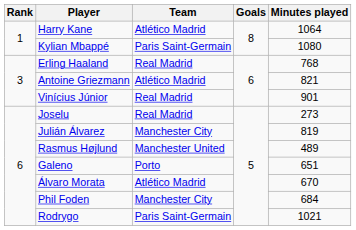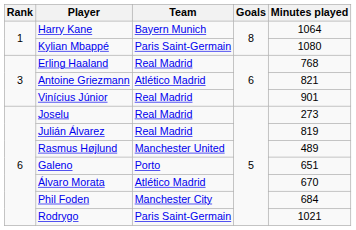Harry Kane | Team: Atlético Madrid -> Bayern Munich
Julián Álvarez | Team: Manchester City -> Real Madrid
